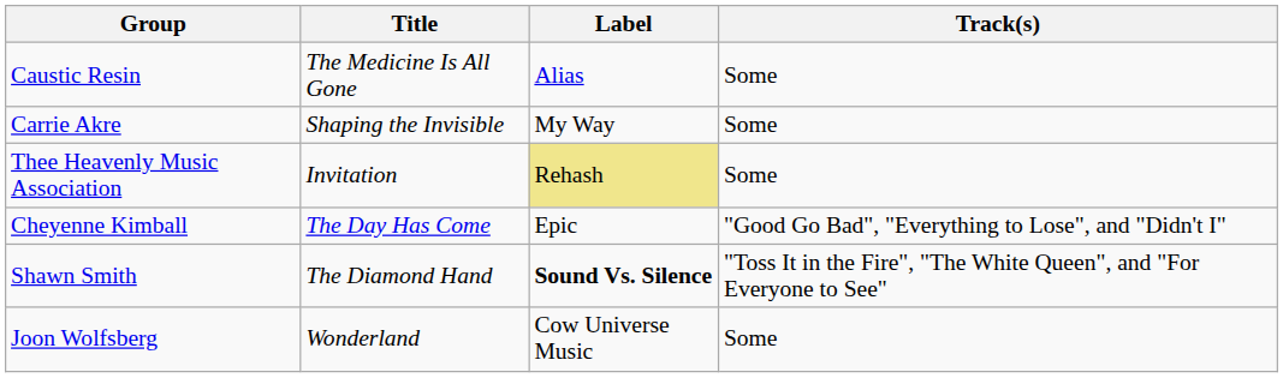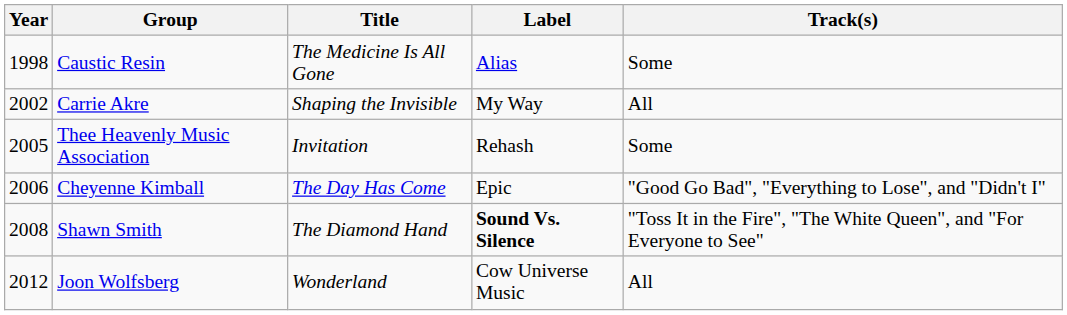+ column: Year | 1998 | 2002 | 2005 | 2006 | 2008 | 2012
Carrie Akre | Track(s): Some -> All
Thee Heavenly Music Association | Label: khaki background -> no background
Joon Wolfsberg | Track(s): Some -> All
